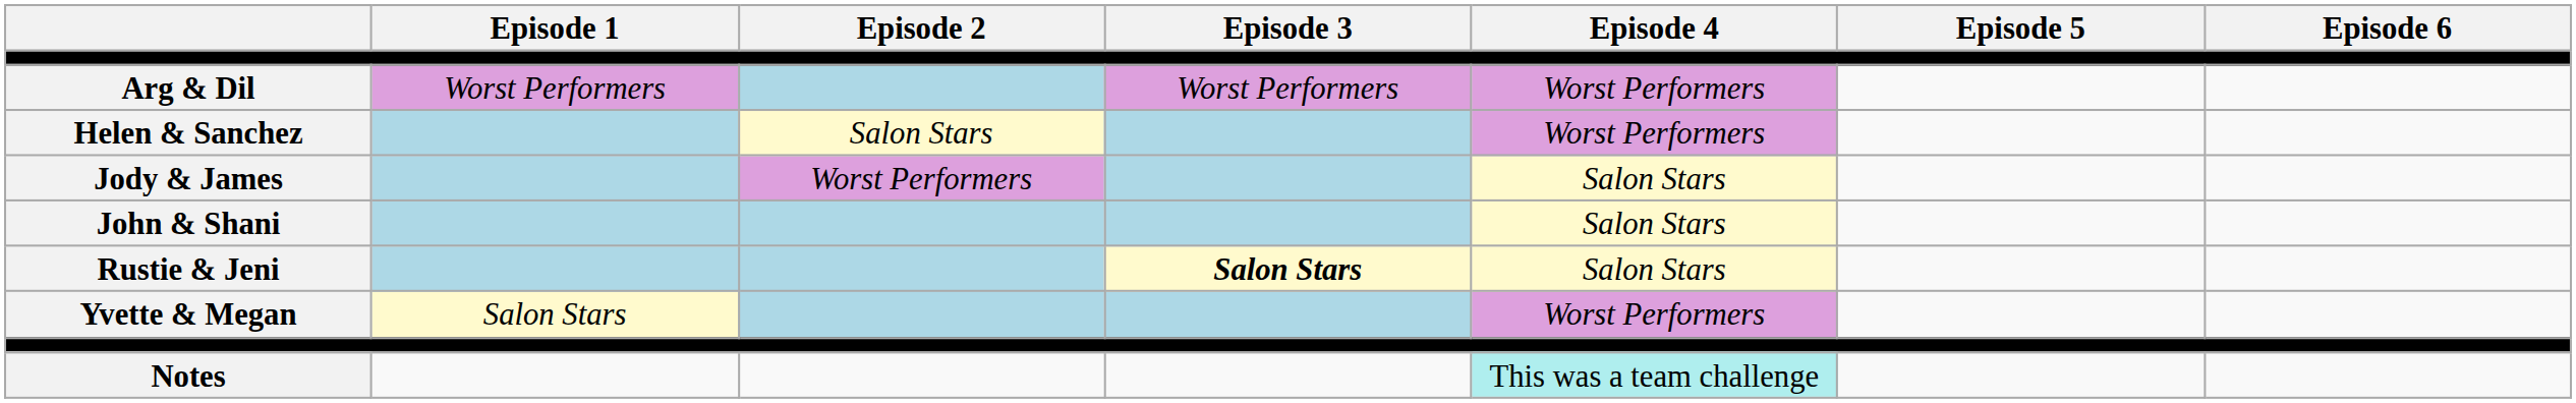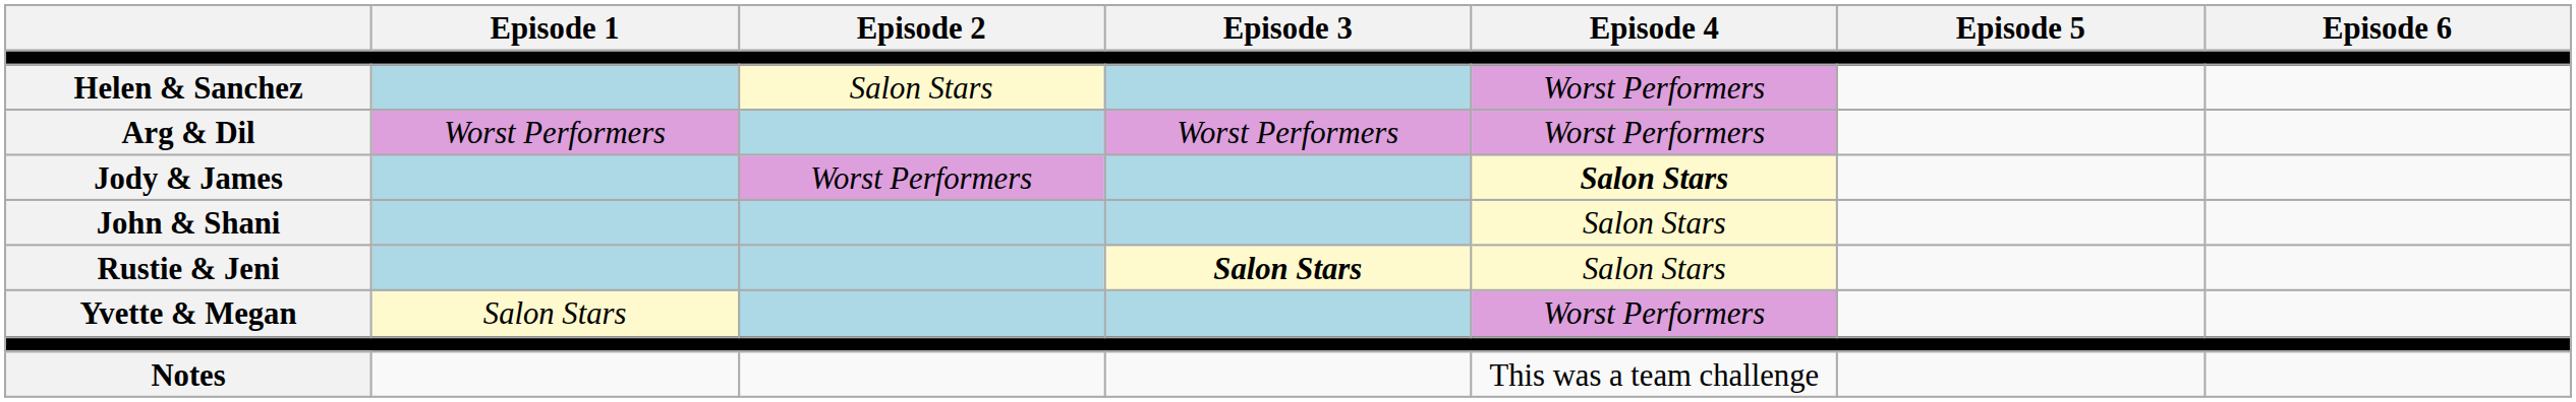rows swapped: Arg & Dil <-> Helen & Sanchez
Jody & James | Episode 4: normal -> bold
Notes | Episode 4: paleturquoise background -> no background
